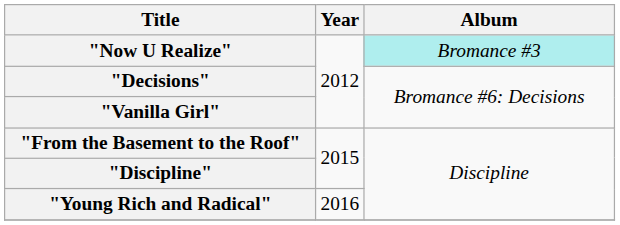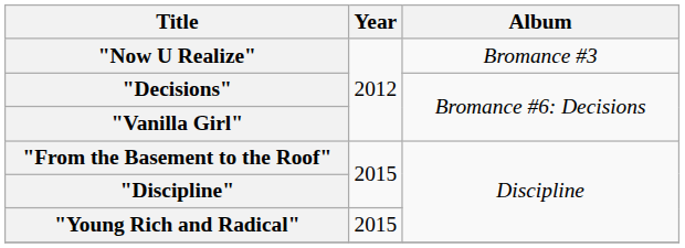"Now U Realize" | Album: paleturquoise background -> no background
"Young Rich and Radical" | Year: 2016 -> 2015
